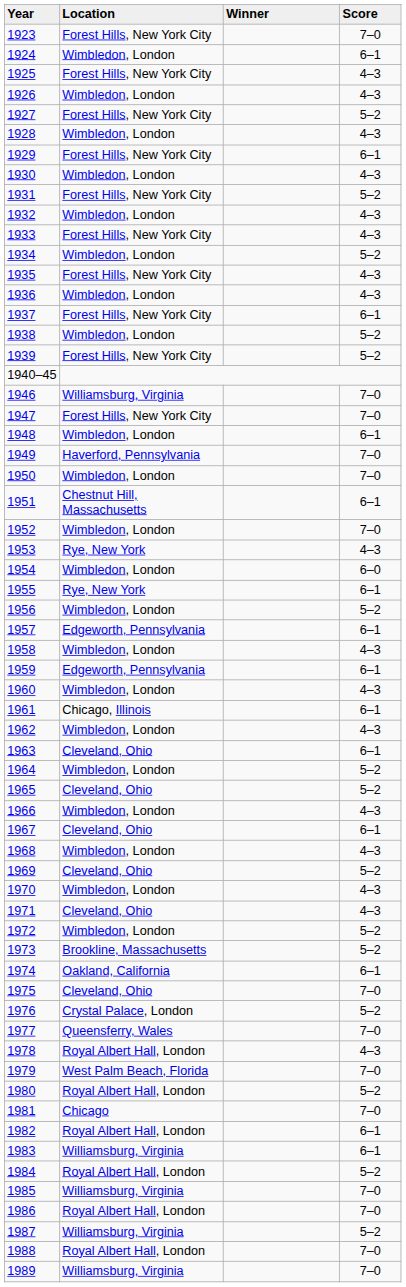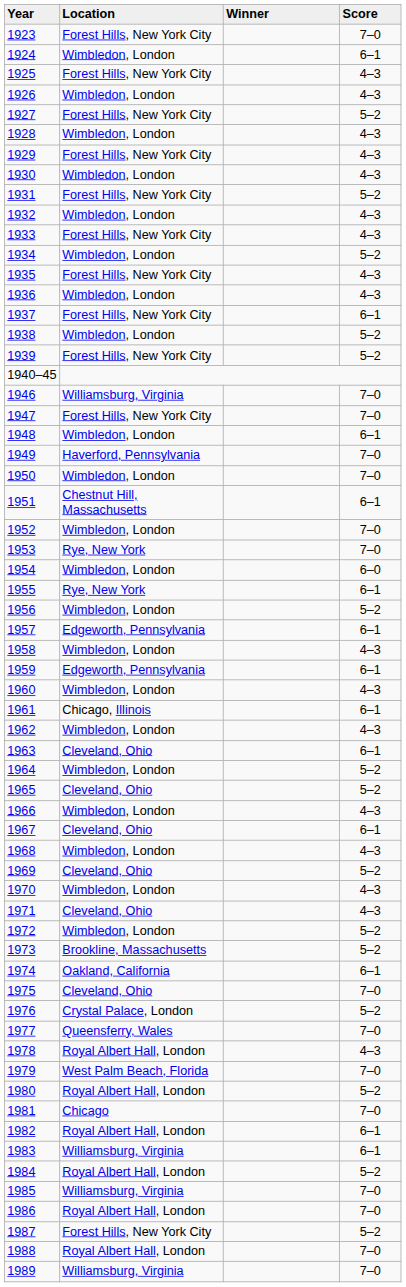1929 | Score: 6–1 -> 4–3
1953 | Score: 4–3 -> 7–0
1987 | Location: Williamsburg, Virginia -> Forest Hills, New York City
